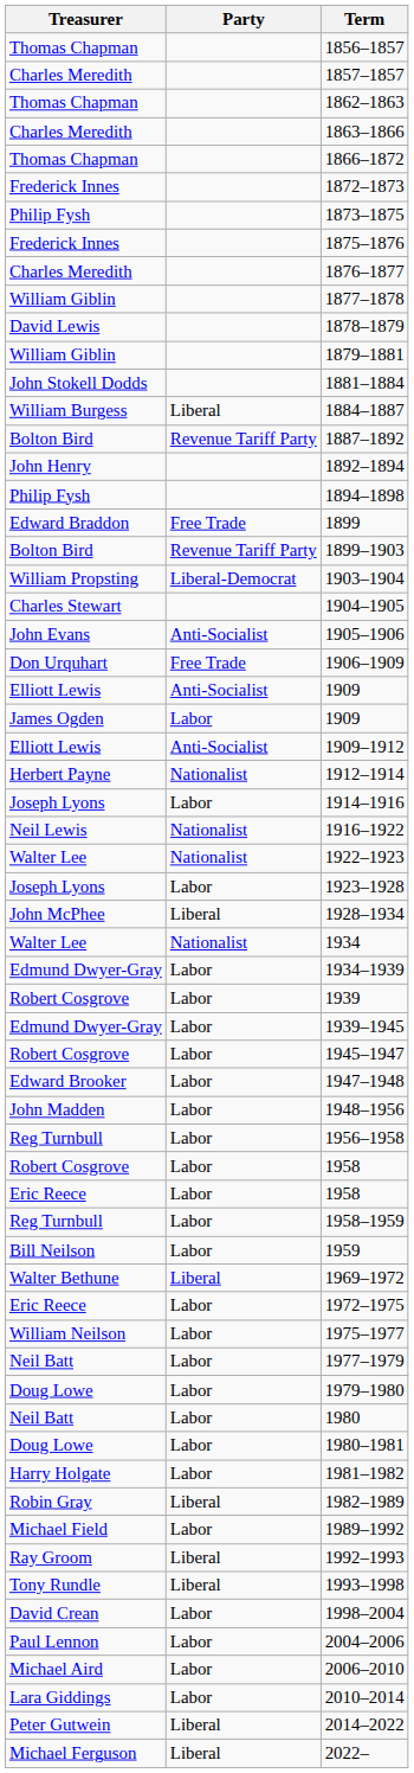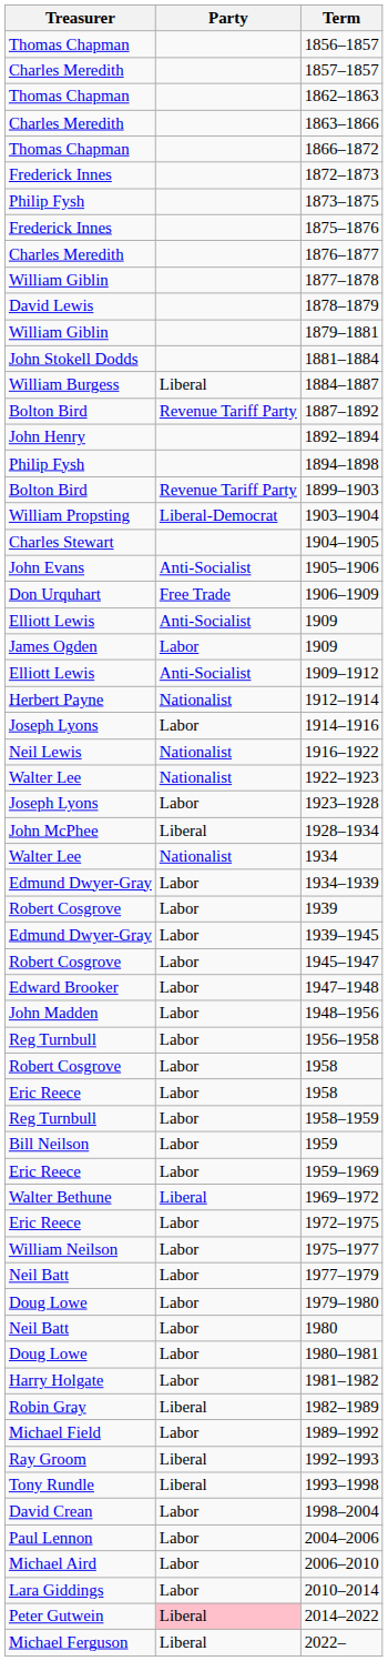- row: Edward Braddon | Free Trade | 1899
+ row: Eric Reece | Labor | 1959–1969
2014–2022 | Party: no background -> pink background
